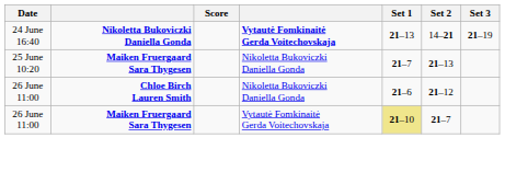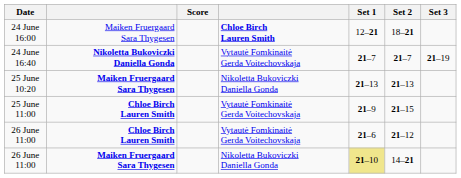+ row: 24 June 16:00 | Maiken Fruergaard Sara Thygesen | Chloe Birch Lauren Smith | 12–21 | 18–21
24 June 16:40 | column 4: bold -> normal
24 June 16:40 | Set 1: 21–13 -> 21–7
24 June 16:40 | Set 2: 14–21 -> 21–7
25 June 10:20 | Set 1: 21–7 -> 21–13
+ row: 25 June 11:00 | Chloe Birch Lauren Smith | Vytautė Fomkinaitė Gerda Voitechovskaja | 21–9 | 21–15
26 June 11:00 / Chloe Birch Lauren Smith | column 4: Nikoletta Bukoviczki Daniella Gonda -> Vytautė Fomkinaitė Gerda Voitechovskaja
26 June 11:00 / Maiken Fruergaard Sara Thygesen | column 4: Vytautė Fomkinaitė Gerda Voitechovskaja -> Nikoletta Bukoviczki Daniella Gonda
26 June 11:00 / Maiken Fruergaard Sara Thygesen | Set 2: 21–7 -> 14–21
